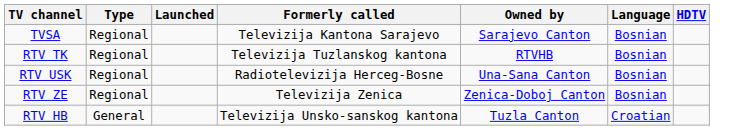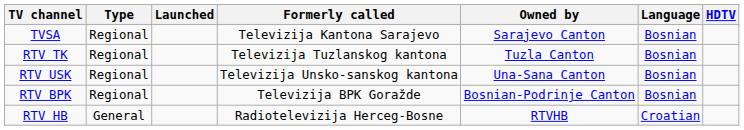RTV TK | Owned by: RTVHB -> Tuzla Canton
RTV USK | Formerly called: Radiotelevizija Herceg-Bosne -> Televizija Unsko-sanskog kantona
- row: RTV ZE | Regional | Televizija Zenica | Zenica-Doboj Canton | Bosnian
+ row: RTV BPK | Regional | Televizija BPK Goražde | Bosnian-Podrinje Canton | Bosnian
RTV HB | Formerly called: Televizija Unsko-sanskog kantona -> Radiotelevizija Herceg-Bosne
RTV HB | Owned by: Tuzla Canton -> RTVHB
